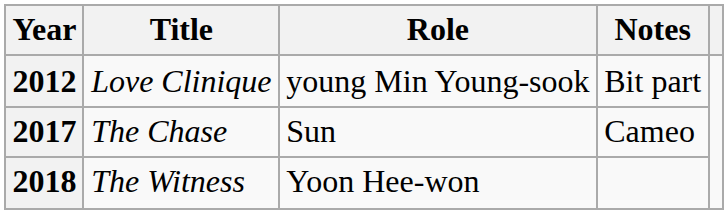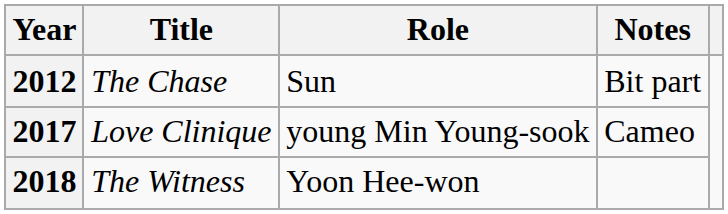2012 | Title: Love Clinique -> The Chase
2012 | Role: young Min Young-sook -> Sun
2017 | Title: The Chase -> Love Clinique
2017 | Role: Sun -> young Min Young-sook
